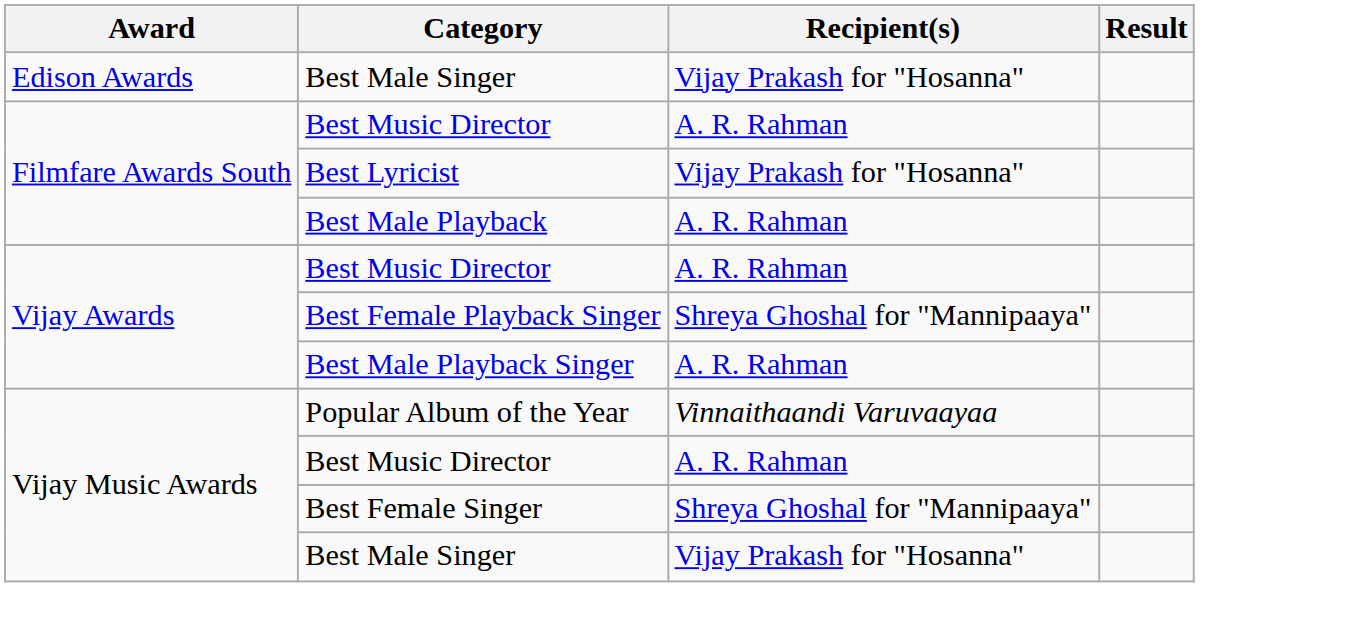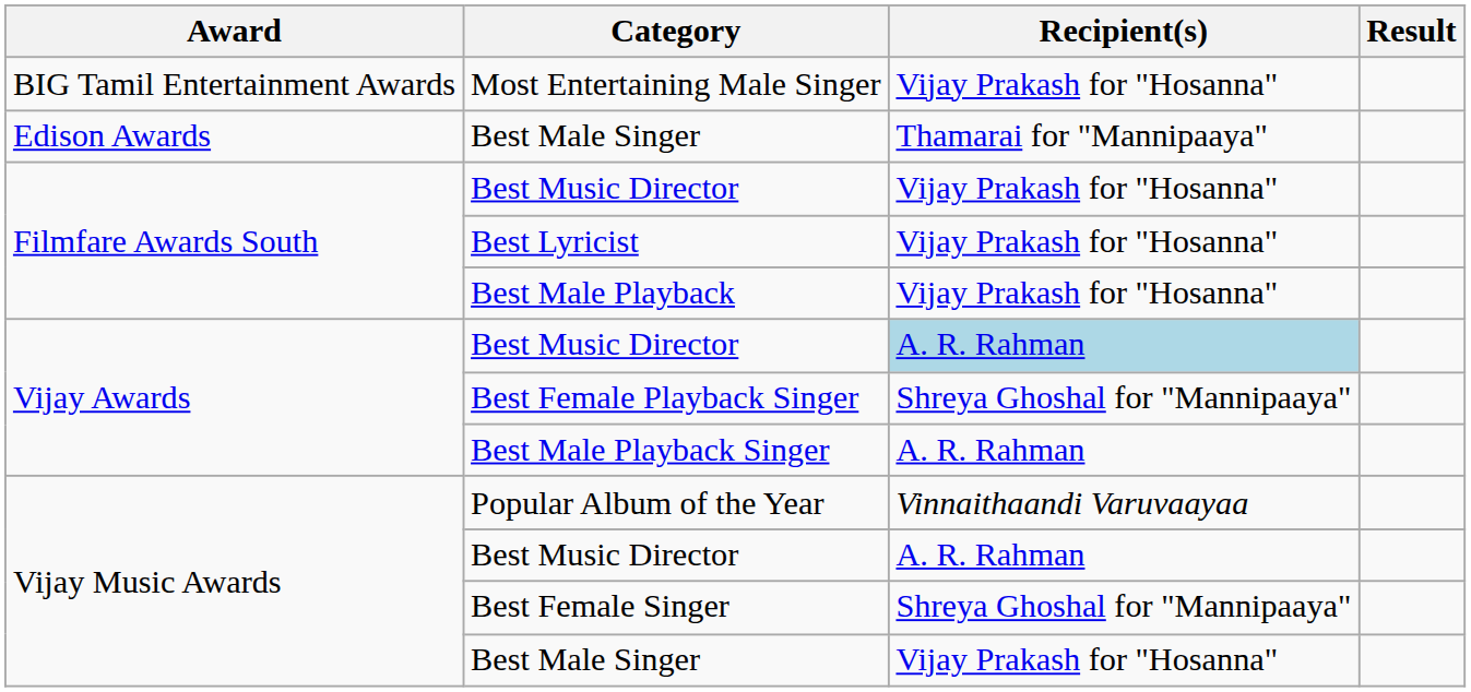+ row: BIG Tamil Entertainment Awards | Most Entertaining Male Singer | Vijay Prakash for "Hosanna"
Edison Awards / Best Male Singer | Recipient(s): Vijay Prakash for "Hosanna" -> Thamarai for "Mannipaaya"
Filmfare Awards South / Best Music Director | Recipient(s): A. R. Rahman -> Vijay Prakash for "Hosanna"
Best Male Playback | Recipient(s): A. R. Rahman -> Vijay Prakash for "Hosanna"
Vijay Awards / Best Music Director | Recipient(s): no background -> lightblue background
